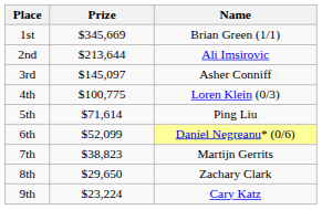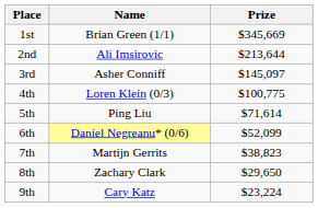columns swapped: Name <-> Prize
